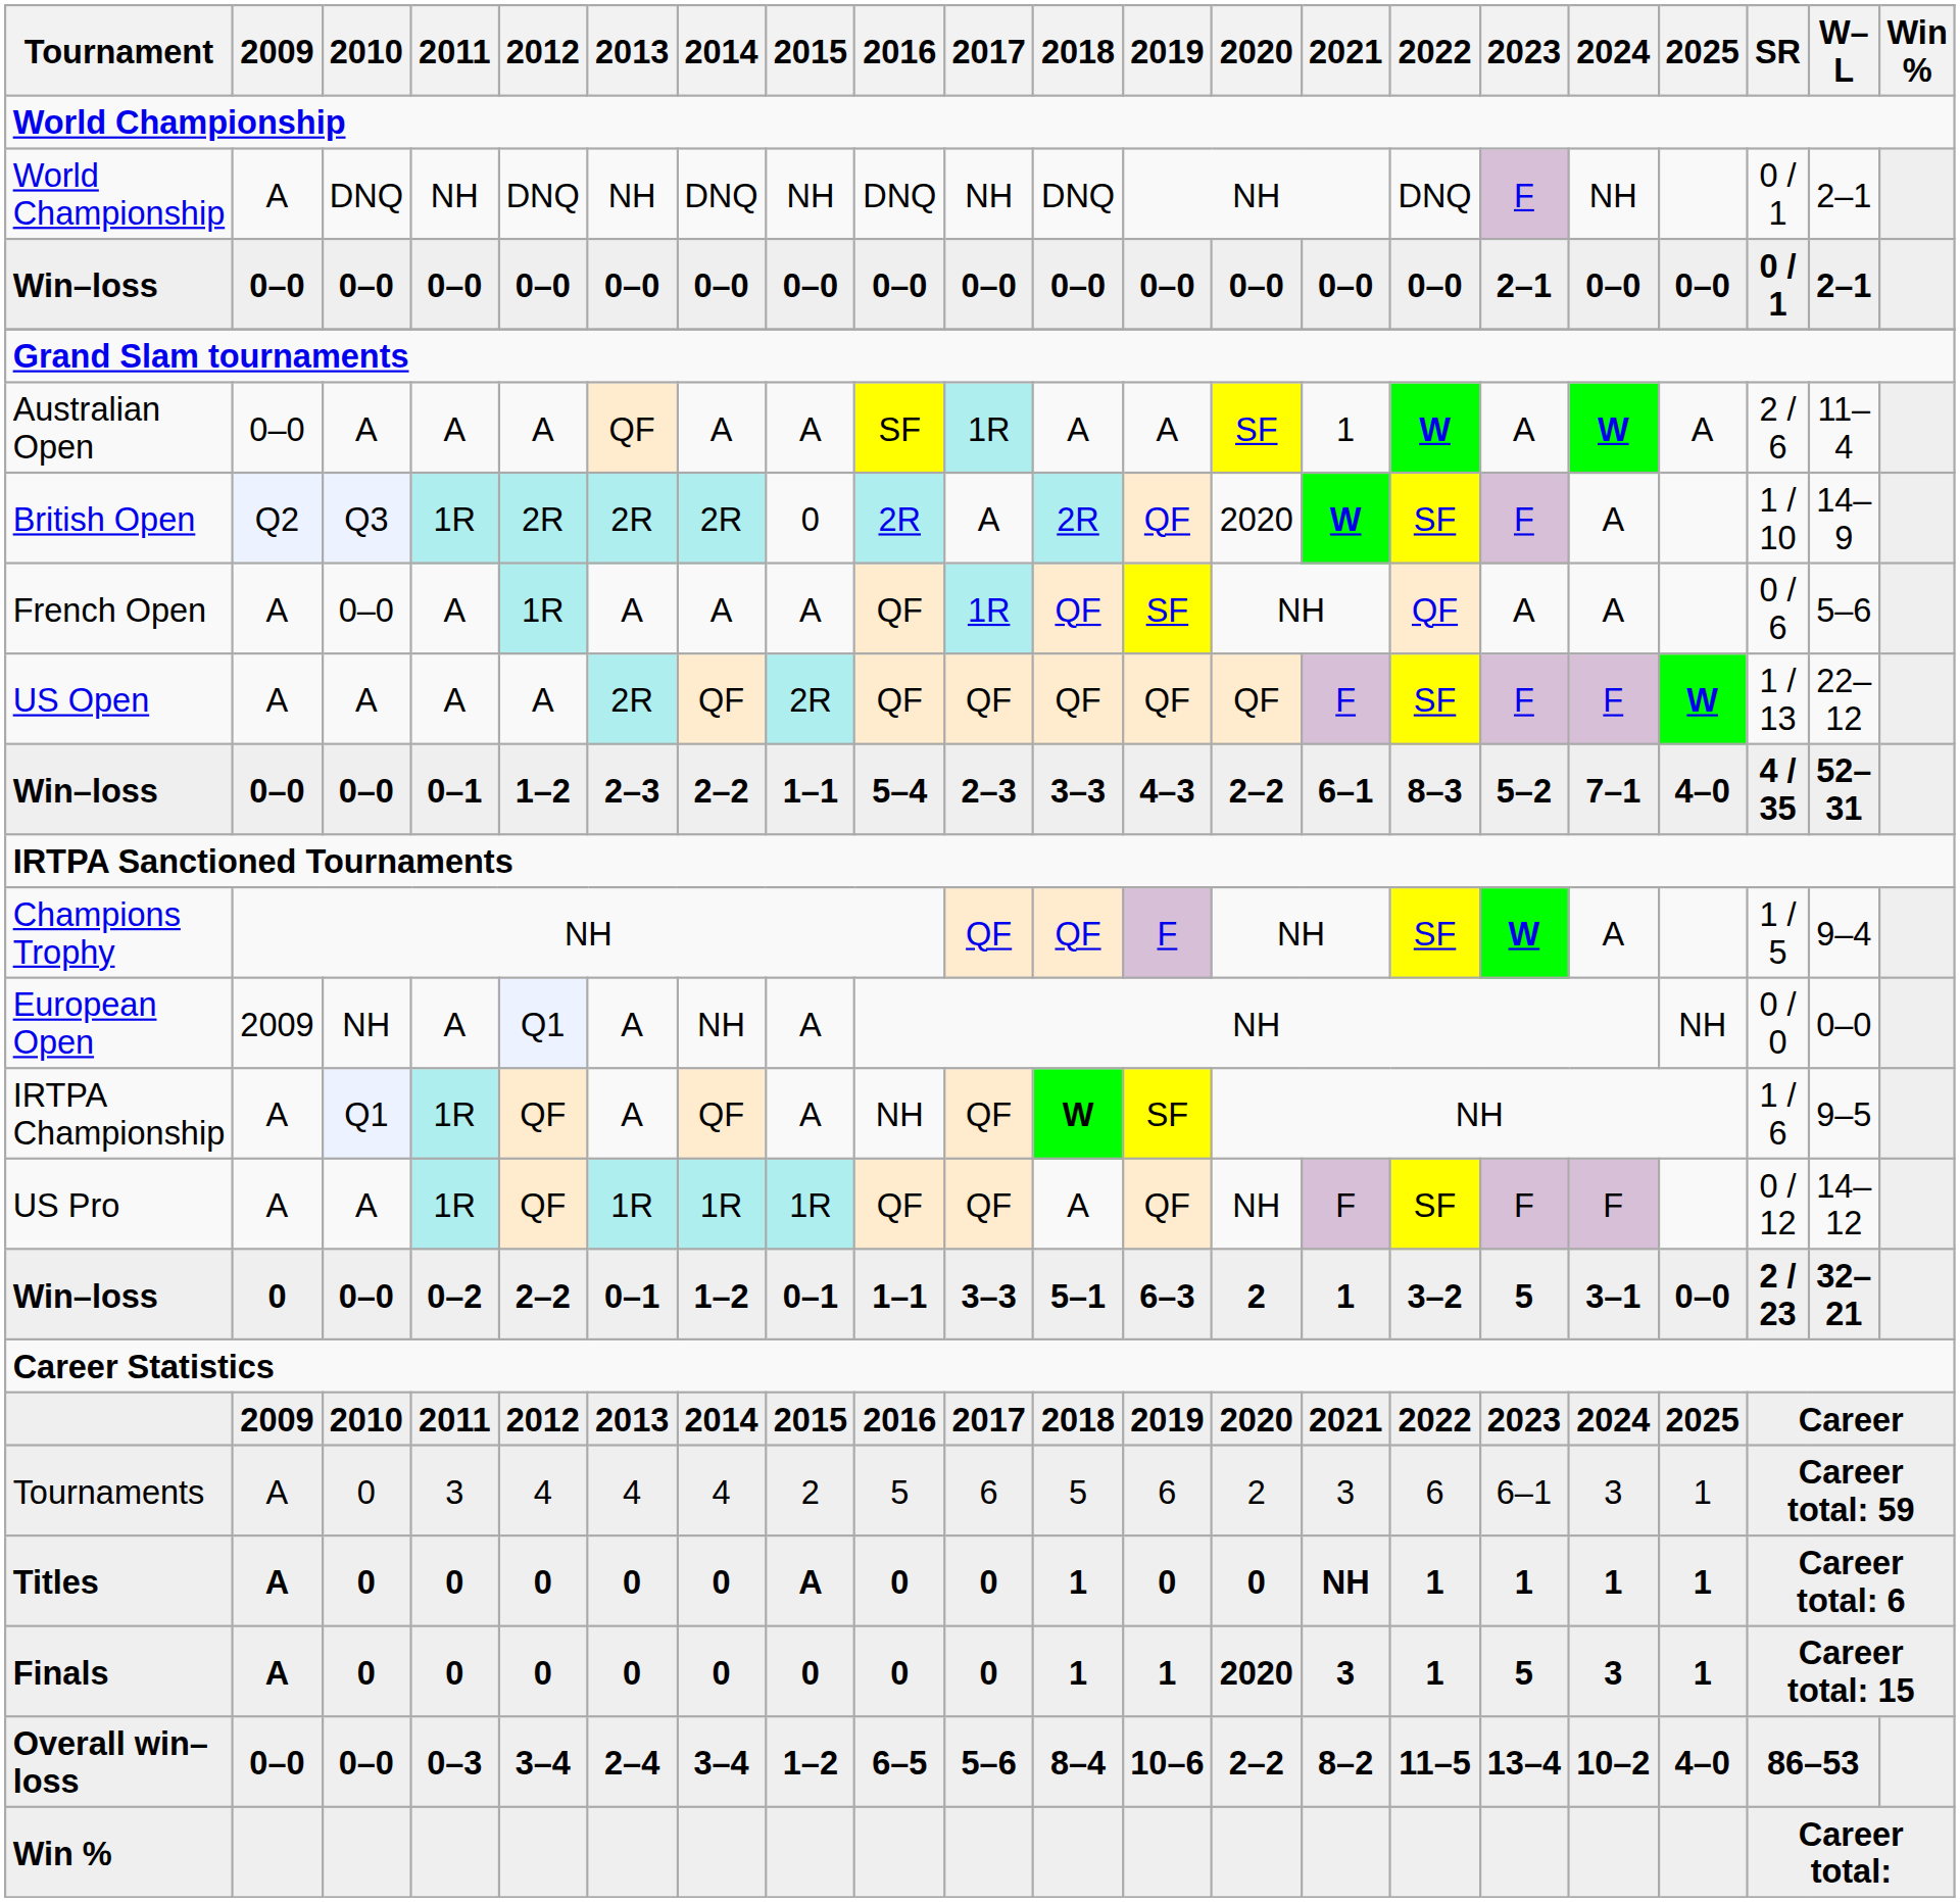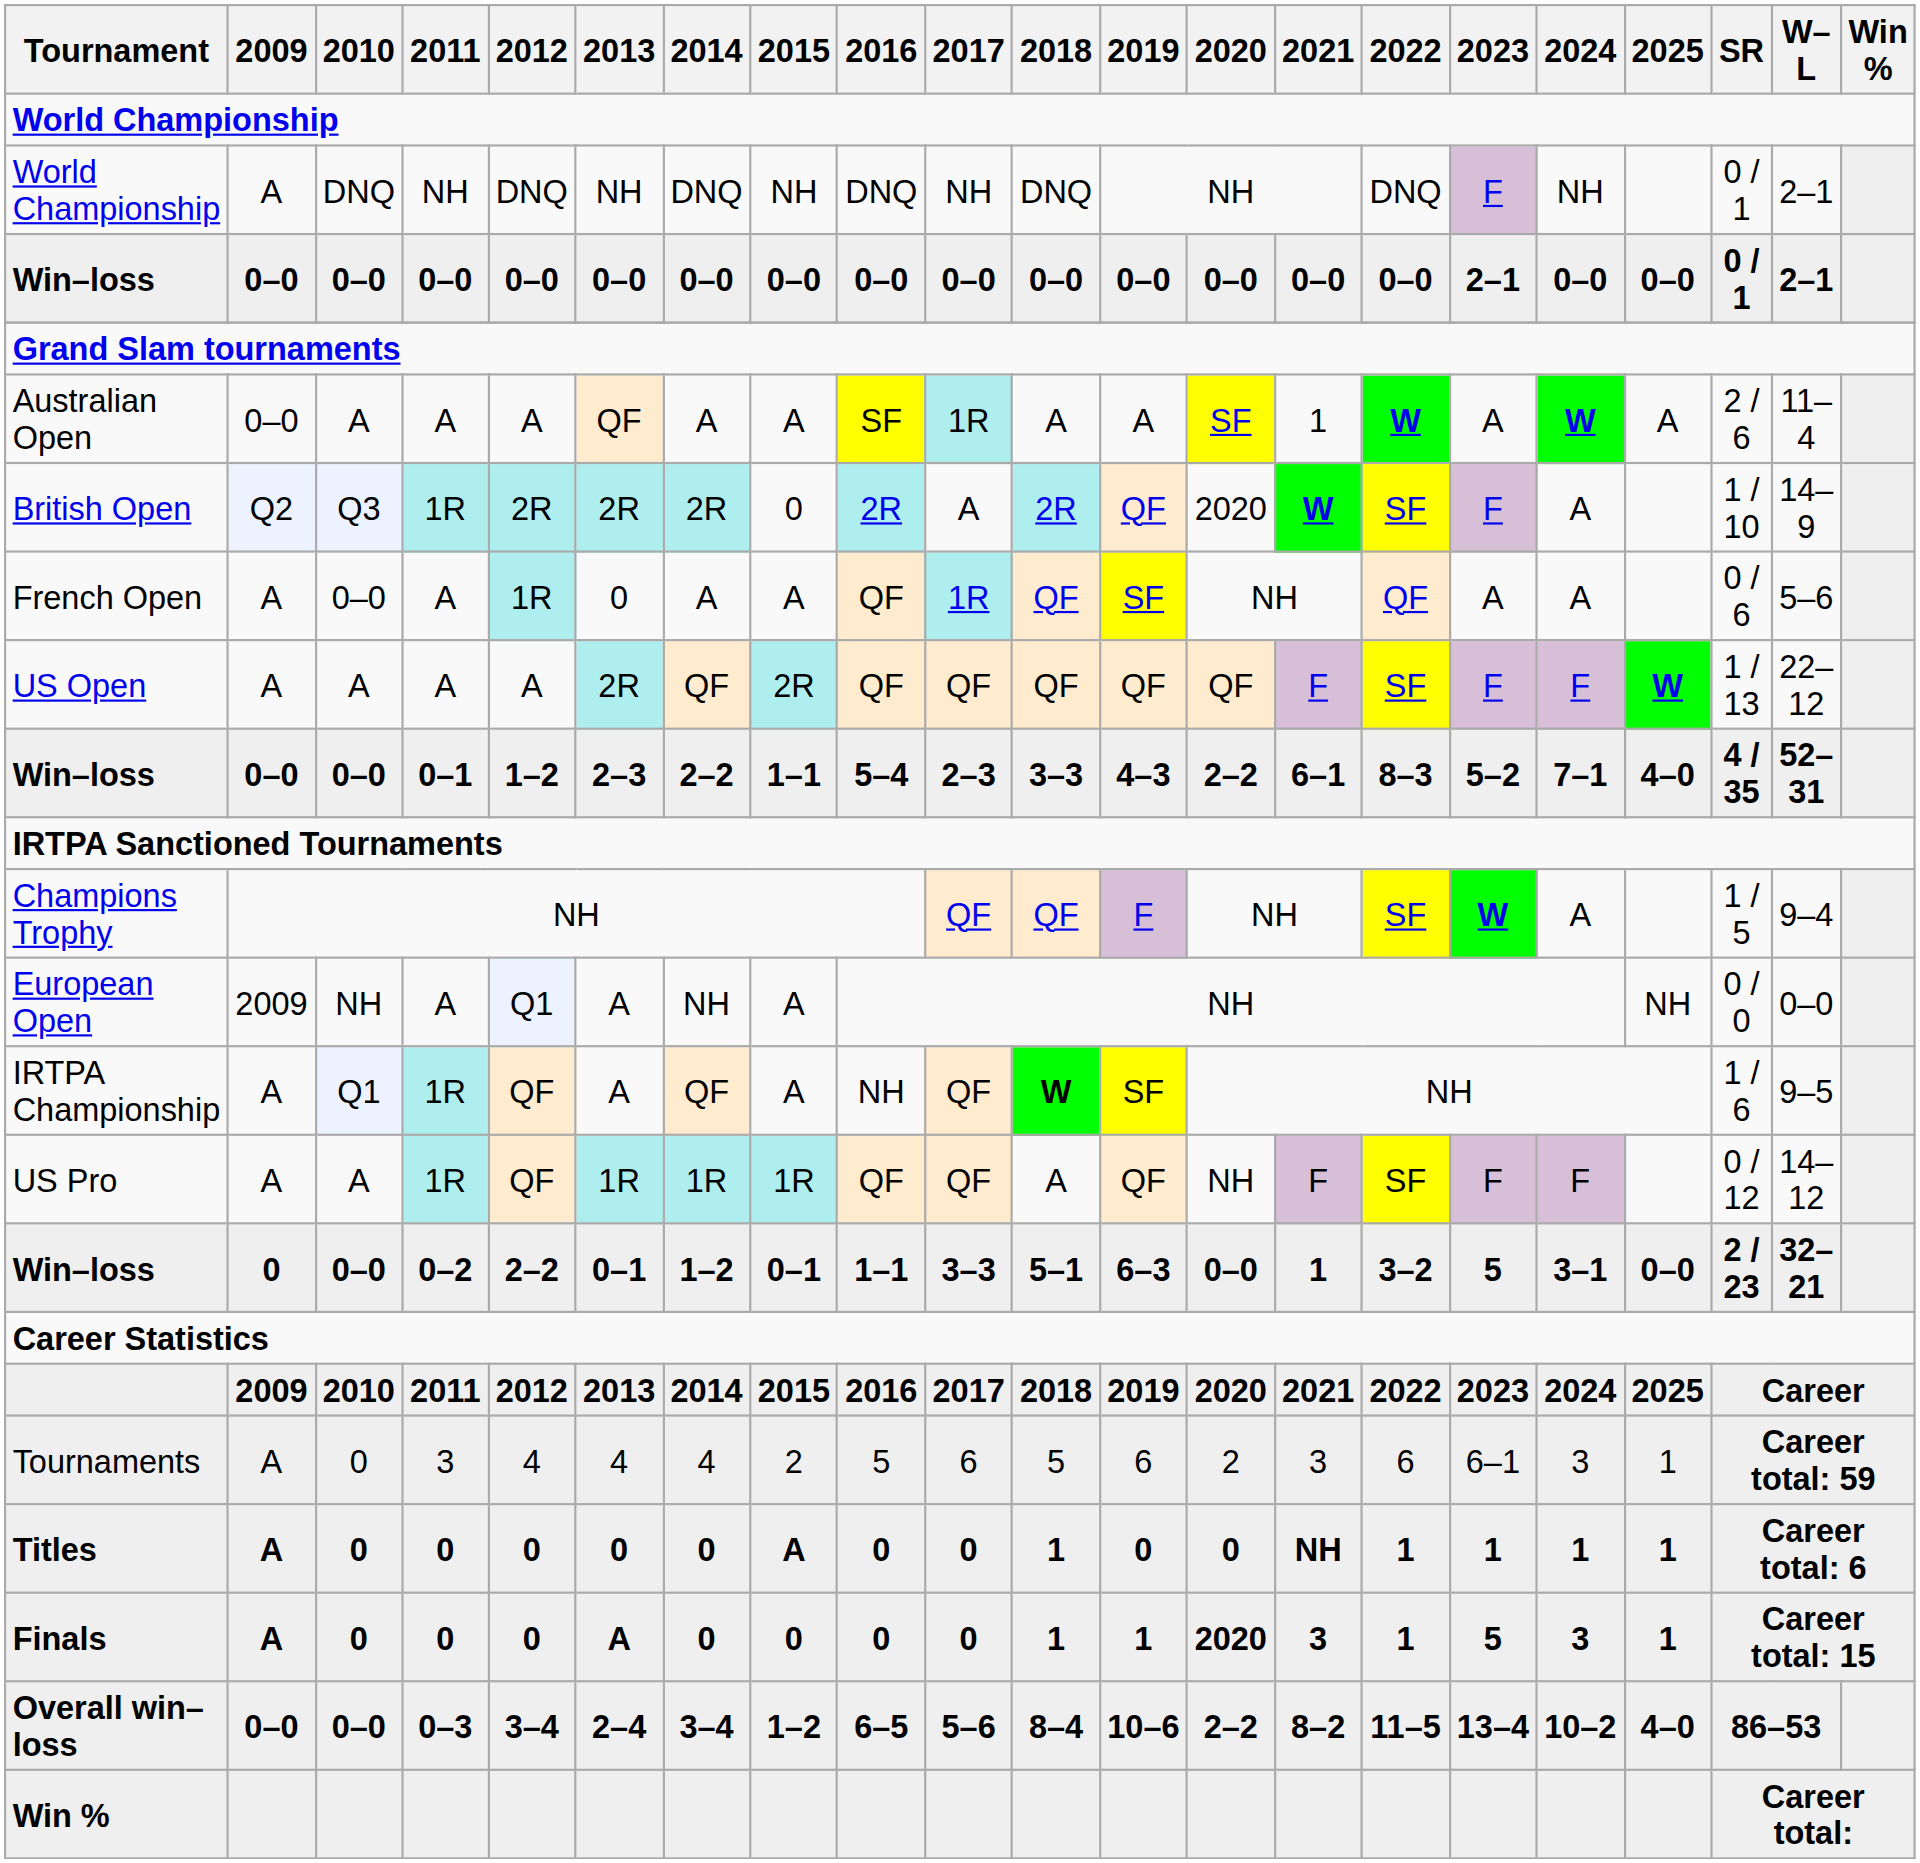French Open | 2013: A -> 0
Win–loss / 0–2 | 2020: 2 -> 0–0
Finals | 2013: 0 -> A
